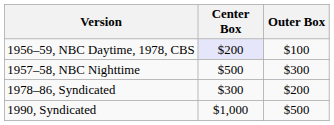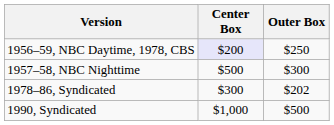1956–59, NBC Daytime, 1978, CBS | Outer Box: $100 -> $250
1978–86, Syndicated | Outer Box: $200 -> $202
